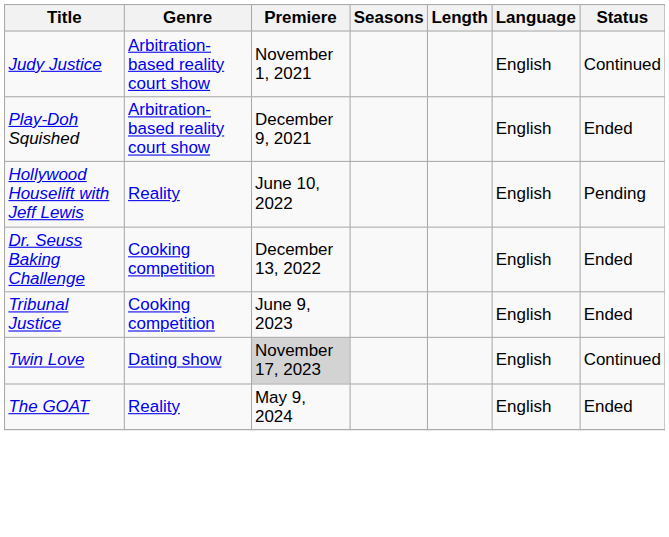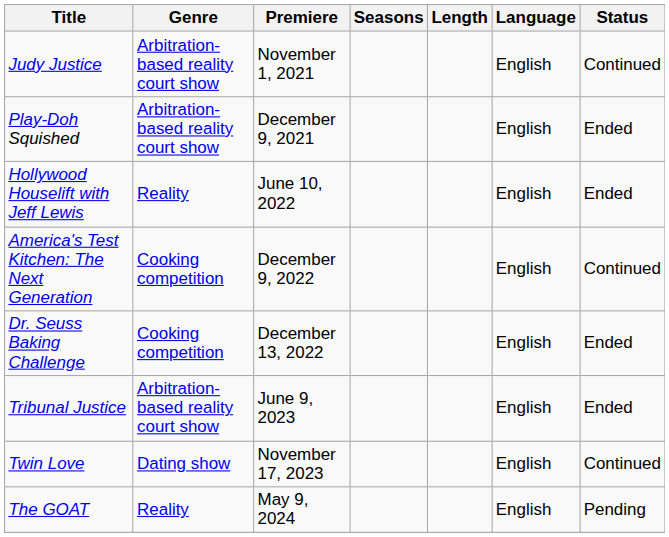Hollywood Houselift with Jeff Lewis | Status: Pending -> Ended
+ row: America's Test Kitchen: The Next Generation | Cooking competition | December 9, 2022 | English | Continued
Tribunal Justice | Genre: Cooking competition -> Arbitration-based reality court show
Twin Love | Premiere: lightgrey background -> no background
The GOAT | Status: Ended -> Pending
